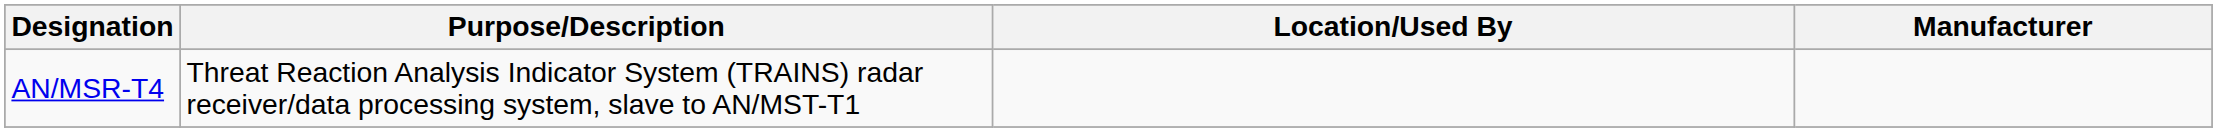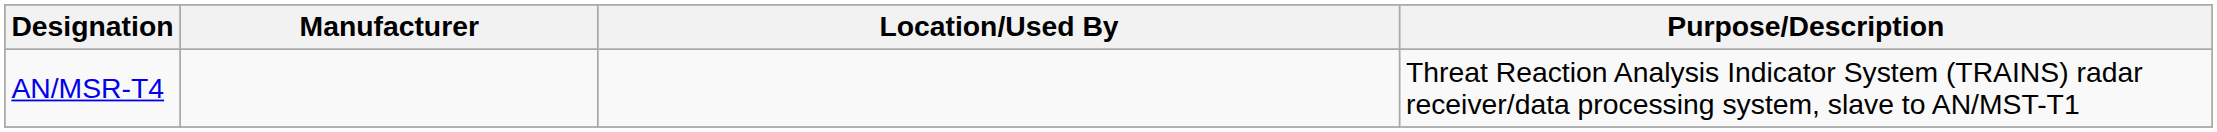columns swapped: Purpose/Description <-> Manufacturer
